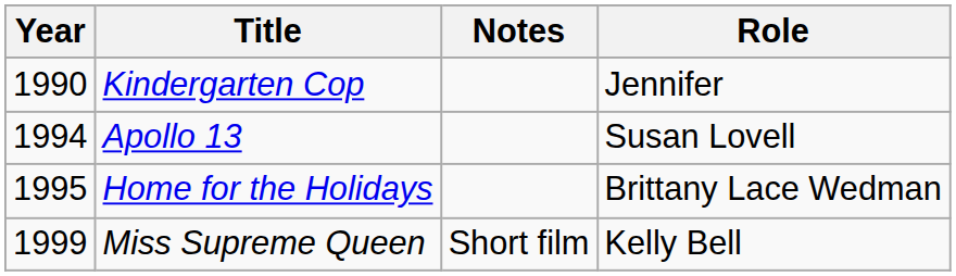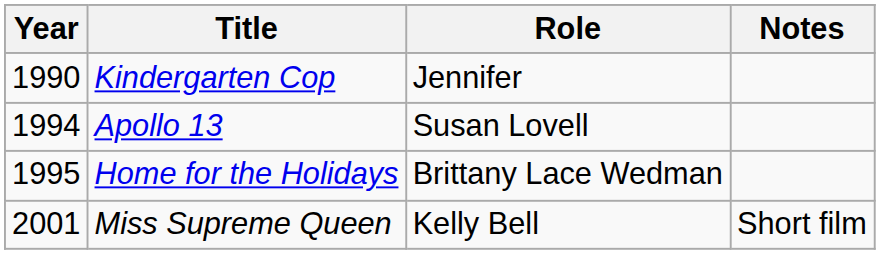columns swapped: Role <-> Notes
Miss Supreme Queen | Year: 1999 -> 2001
